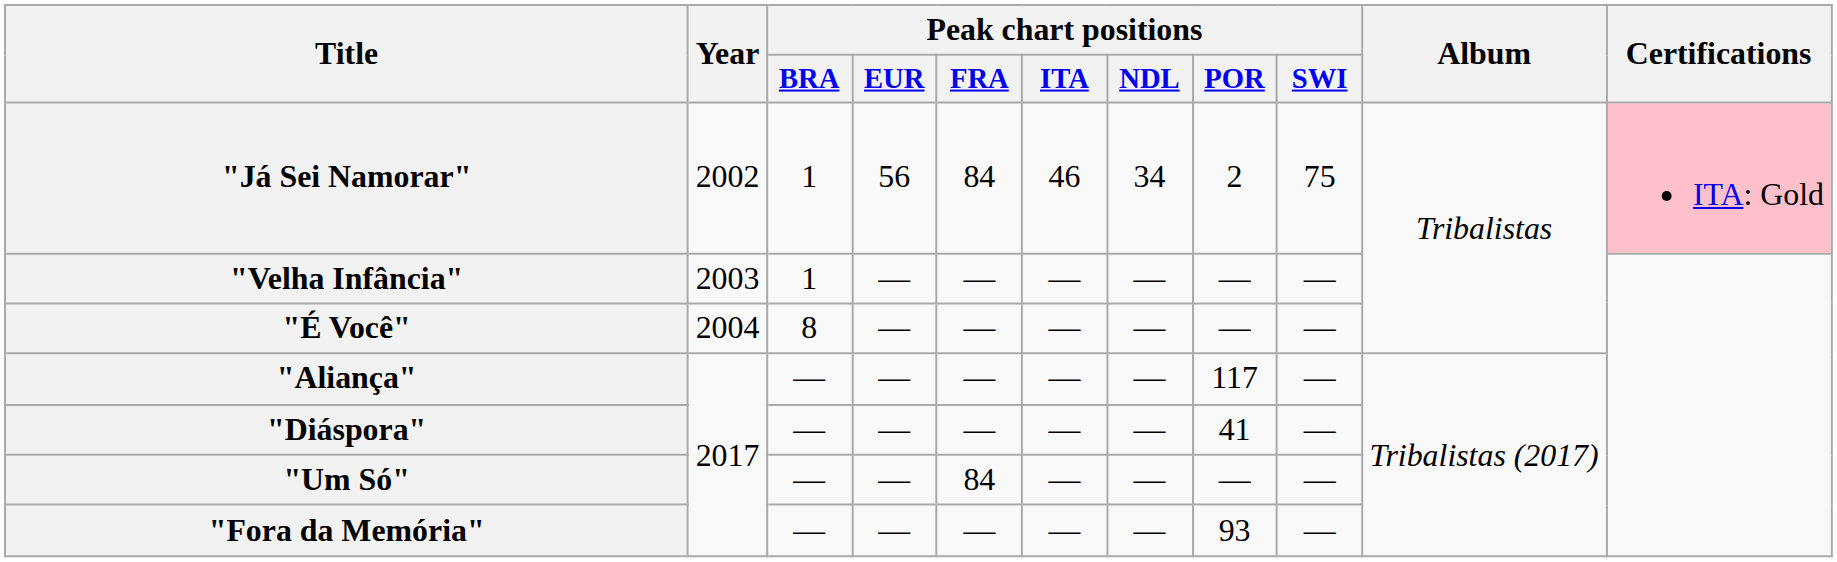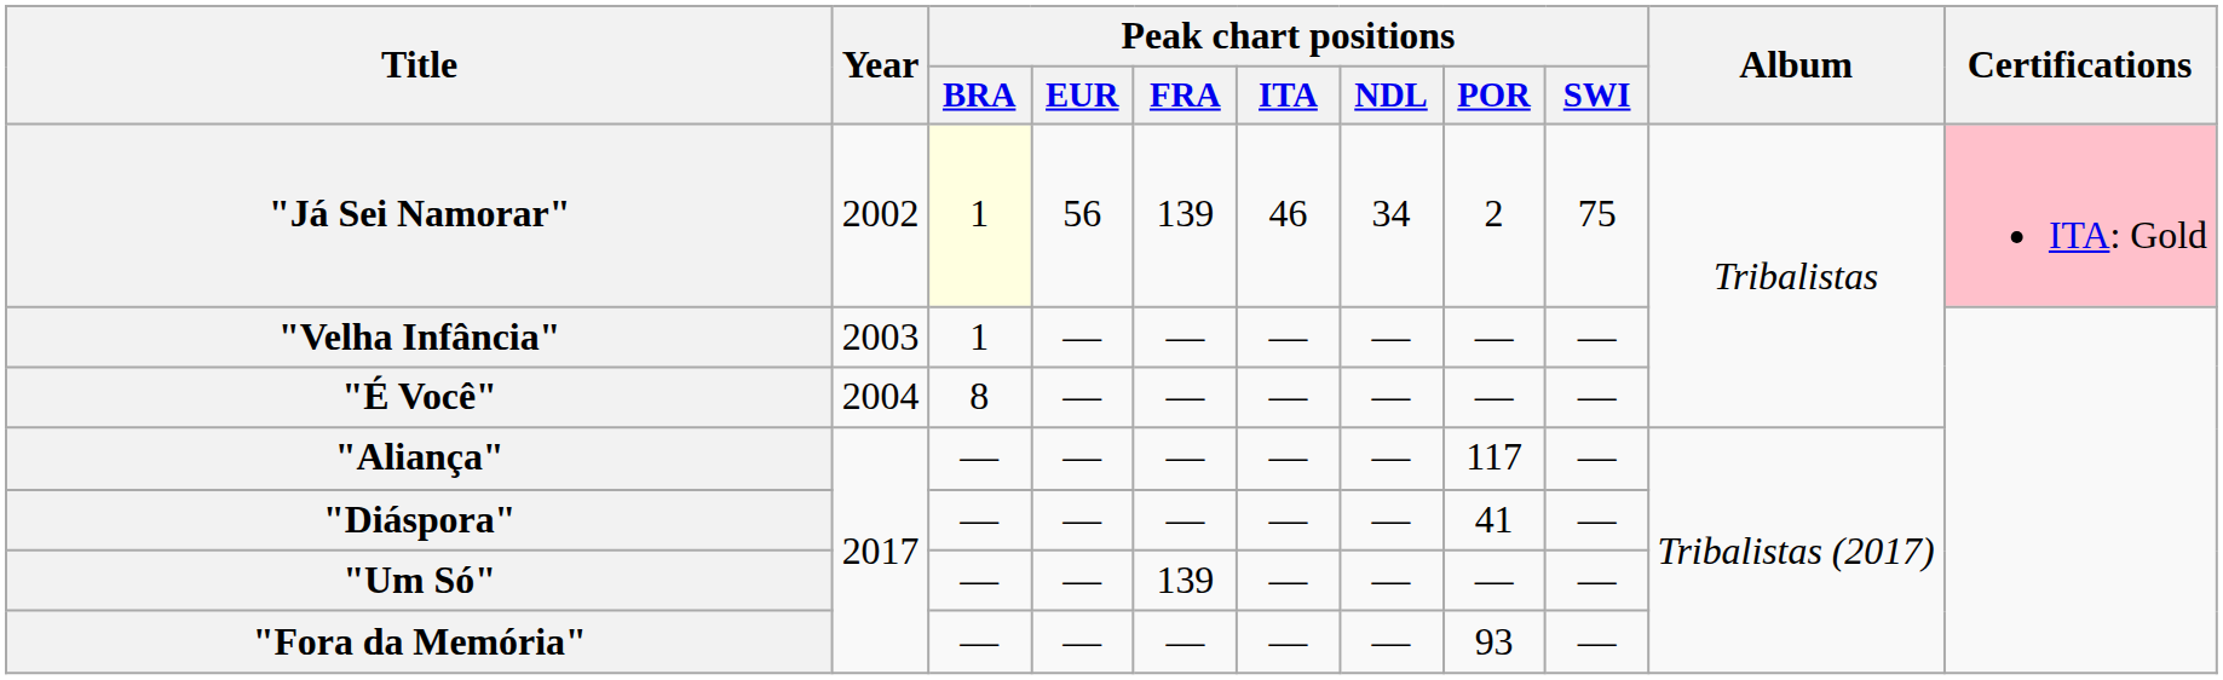"Já Sei Namorar" | Peak chart positions / BRA: no background -> lightyellow background
"Já Sei Namorar" | Peak chart positions / FRA: 84 -> 139
"Um Só" | Peak chart positions / FRA: 84 -> 139
